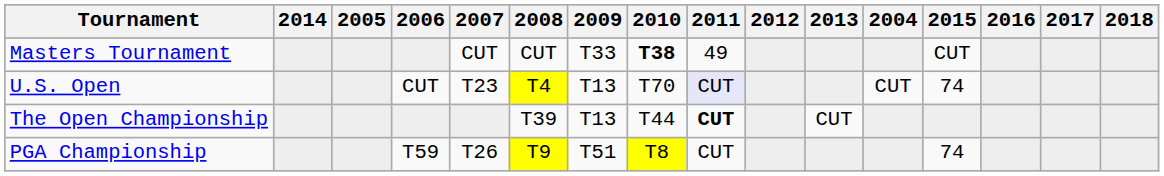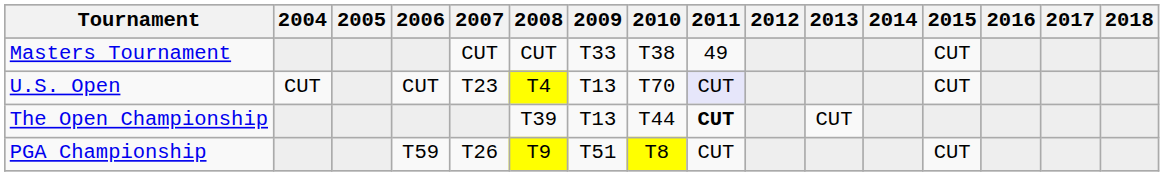columns swapped: 2004 <-> 2014
Masters Tournament | 2010: bold -> normal
U.S. Open | 2015: 74 -> CUT
PGA Championship | 2015: 74 -> CUT
